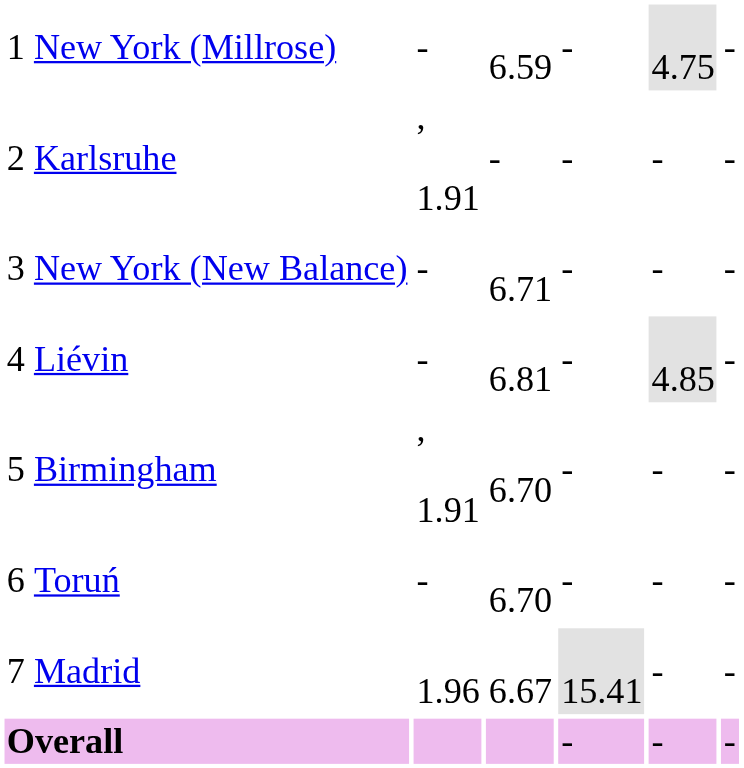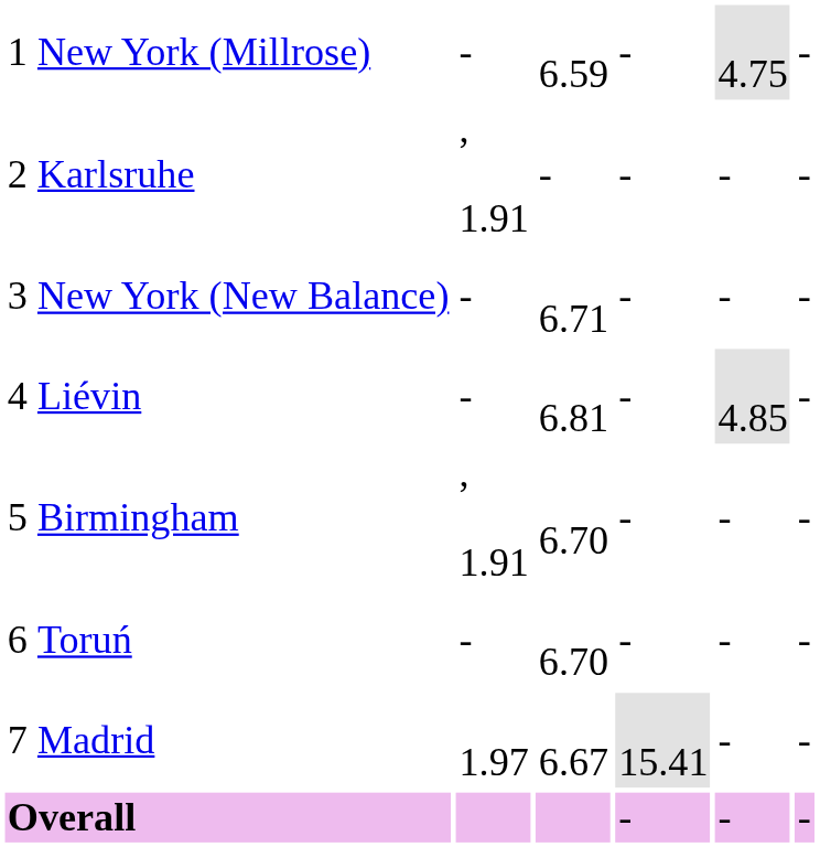Madrid | column 3: 1.96 -> 1.97
